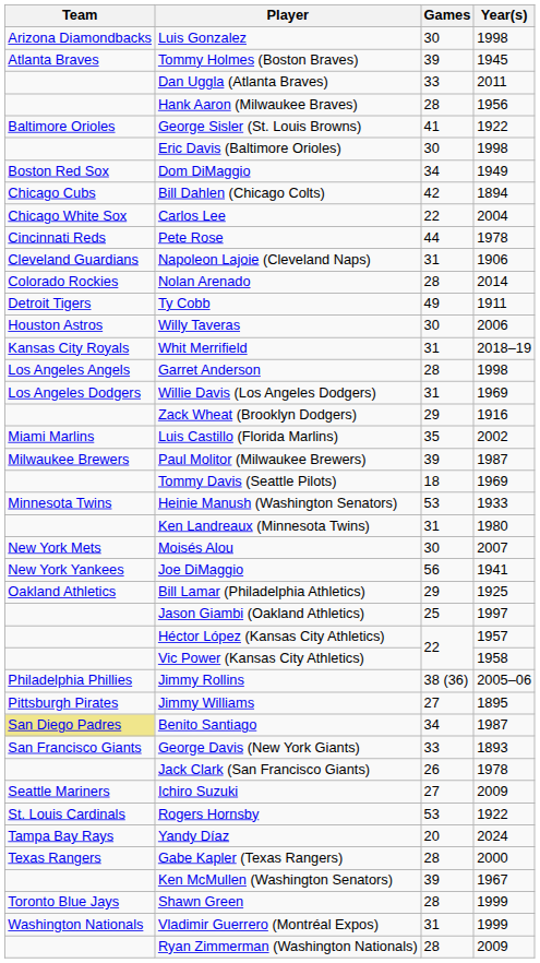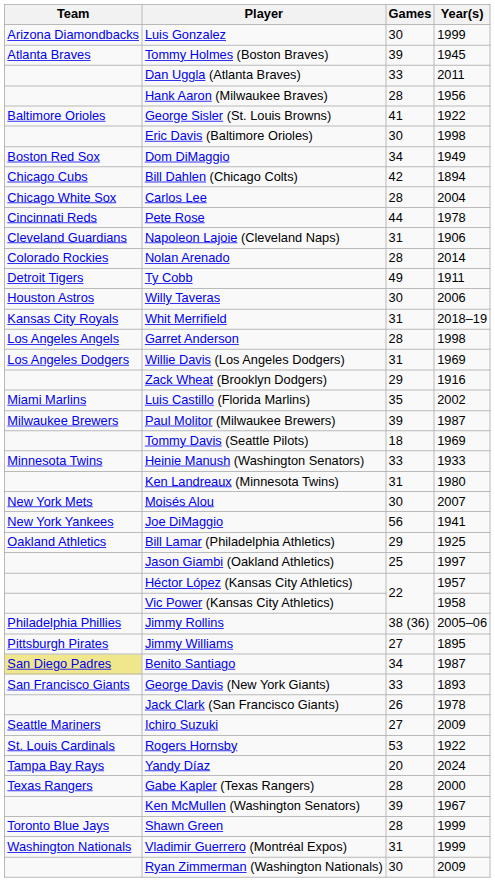Luis Gonzalez | Year(s): 1998 -> 1999
Carlos Lee | Games: 22 -> 28
Heinie Manush (Washington Senators) | Games: 53 -> 33
Ryan Zimmerman (Washington Nationals) | Games: 28 -> 30
